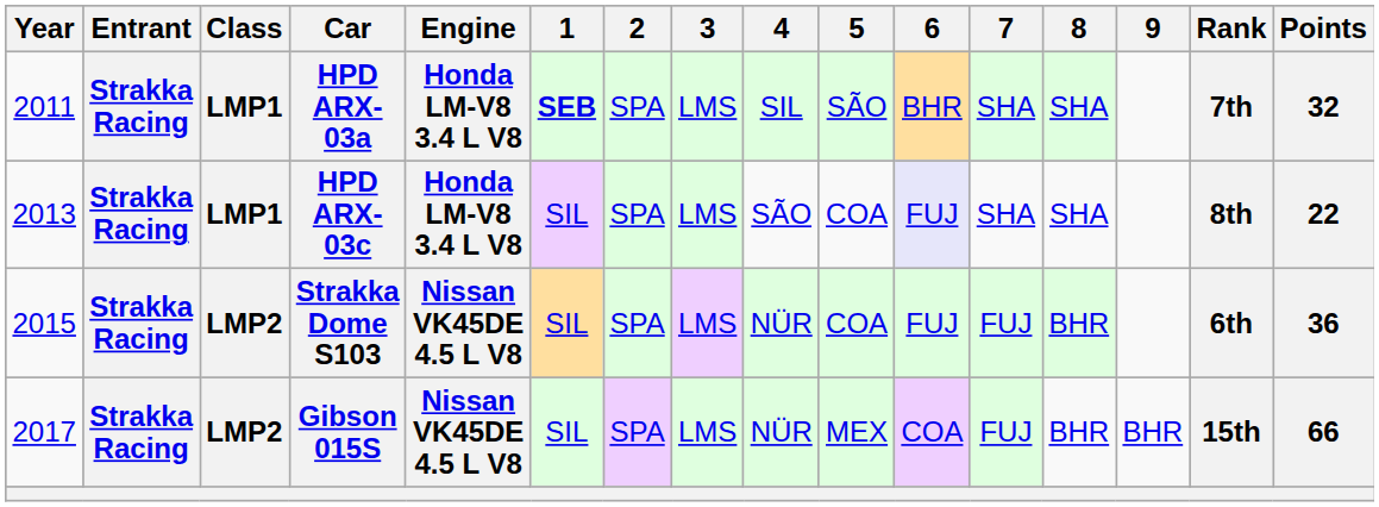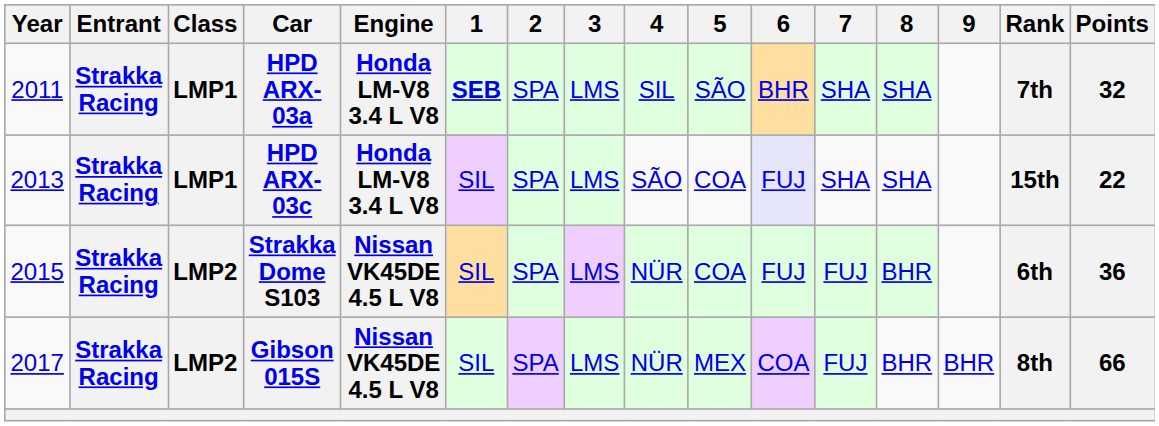HPD ARX-03c | Rank: 8th -> 15th
Gibson 015S | Rank: 15th -> 8th
